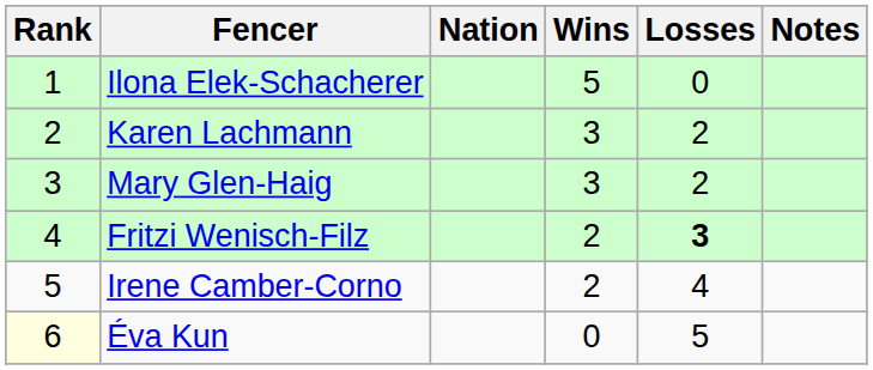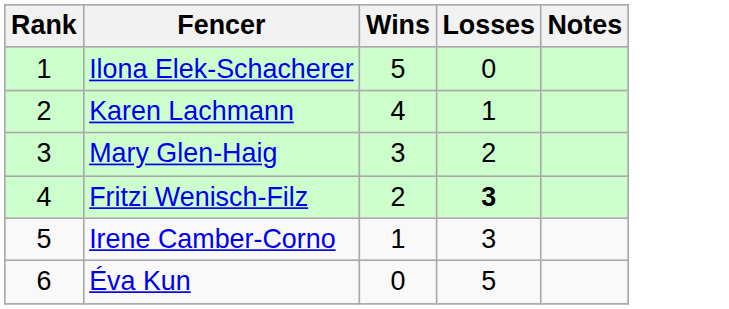- column: Nation
Karen Lachmann | Wins: 3 -> 4
Karen Lachmann | Losses: 2 -> 1
Irene Camber-Corno | Wins: 2 -> 1
Irene Camber-Corno | Losses: 4 -> 3
Éva Kun | Rank: lightyellow background -> no background
